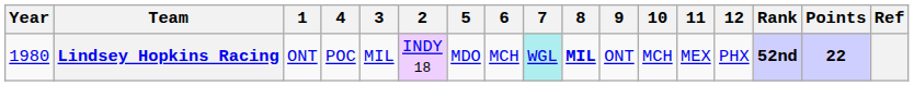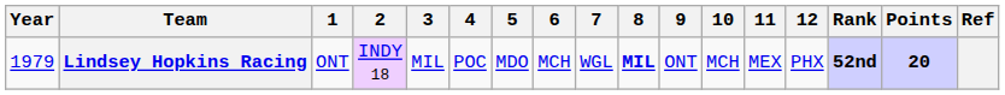columns swapped: 2 <-> 4
Lindsey Hopkins Racing | Year: 1980 -> 1979
Lindsey Hopkins Racing | 7: paleturquoise background -> no background
Lindsey Hopkins Racing | Points: 22 -> 20
